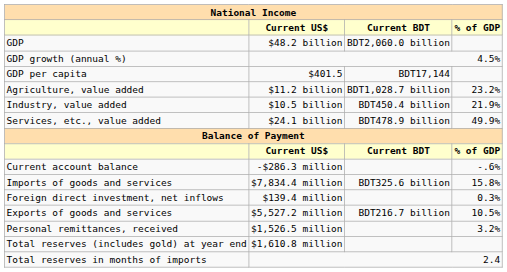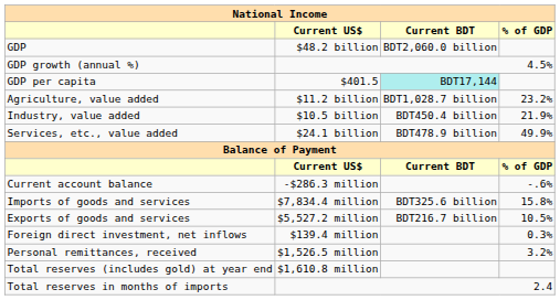GDP per capita | Current BDT: no background -> paleturquoise background
rows swapped: Exports of goods and services <-> Foreign direct investment, net inflows
